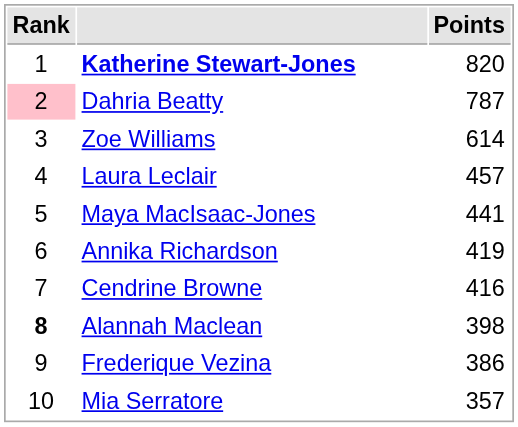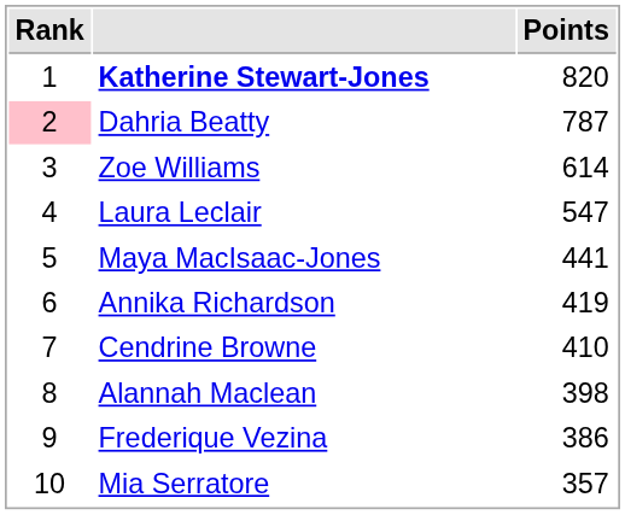Laura Leclair | Points: 457 -> 547
Cendrine Browne | Points: 416 -> 410
Alannah Maclean | Rank: bold -> normal
